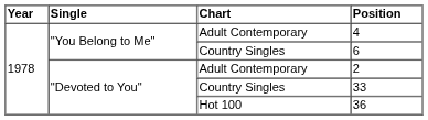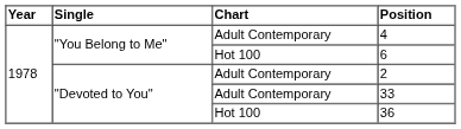6 | Chart: Country Singles -> Hot 100
33 | Chart: Country Singles -> Adult Contemporary
